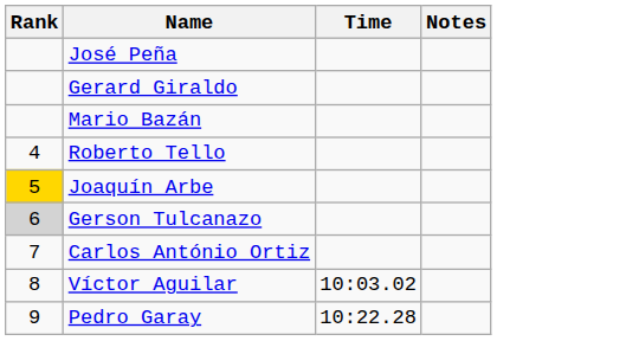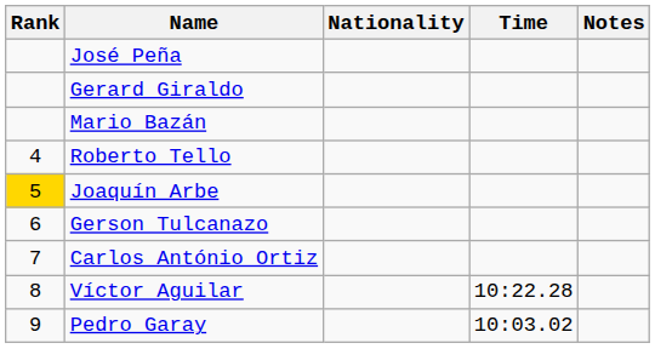+ column: Nationality
Gerson Tulcanazo | Rank: lightgrey background -> no background
Víctor Aguilar | Time: 10:03.02 -> 10:22.28
Pedro Garay | Time: 10:22.28 -> 10:03.02
